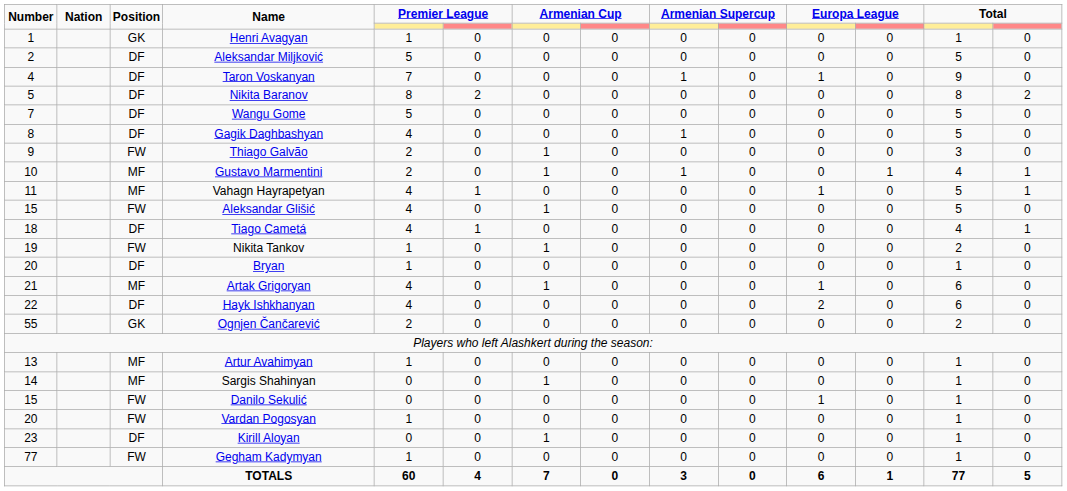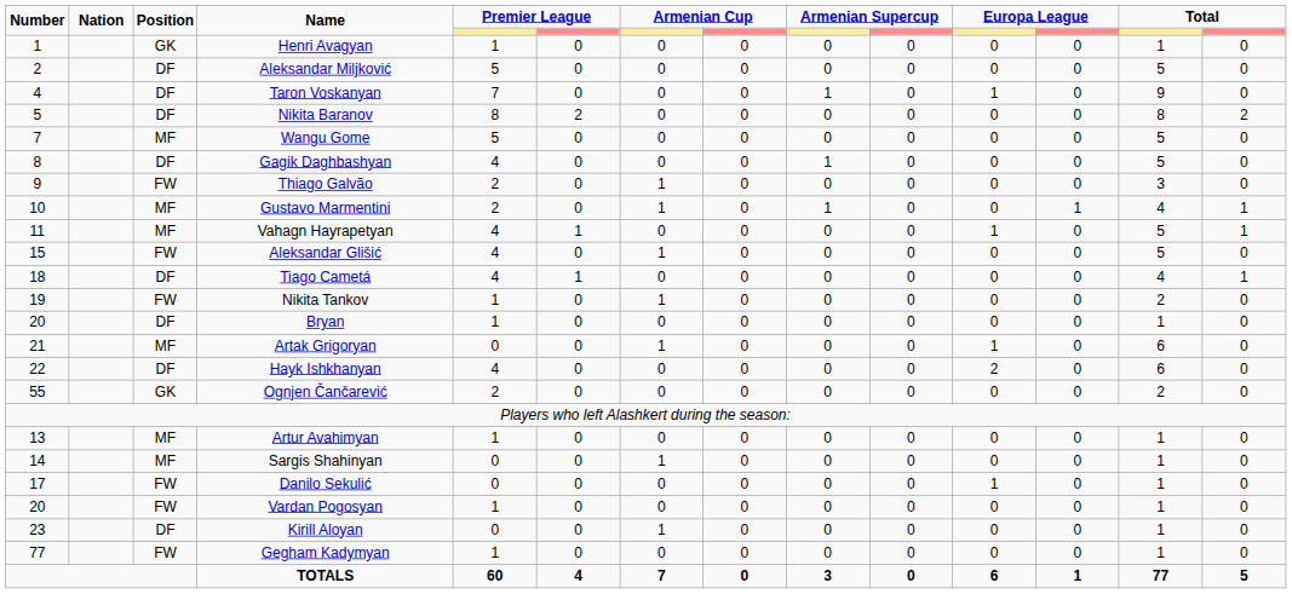Wangu Gome | Position: DF -> MF
Artak Grigoryan | column 5: 4 -> 0
Danilo Sekulić | Number: 15 -> 17
